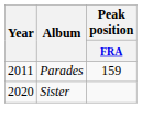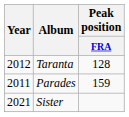+ row: 2012 | Taranta | 128
Sister | Year: 2020 -> 2021
